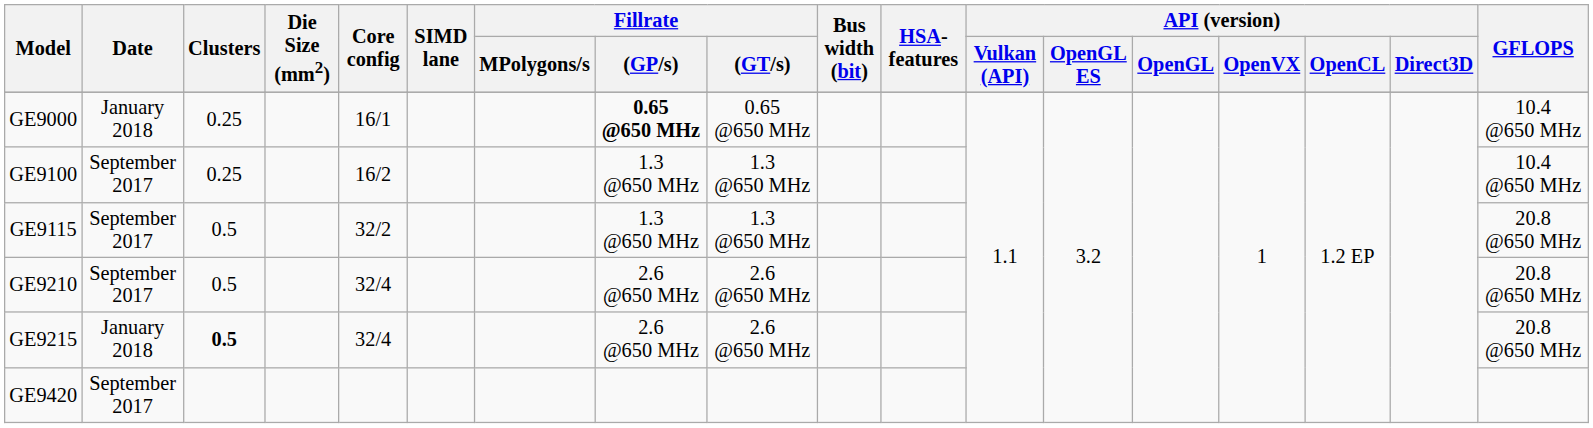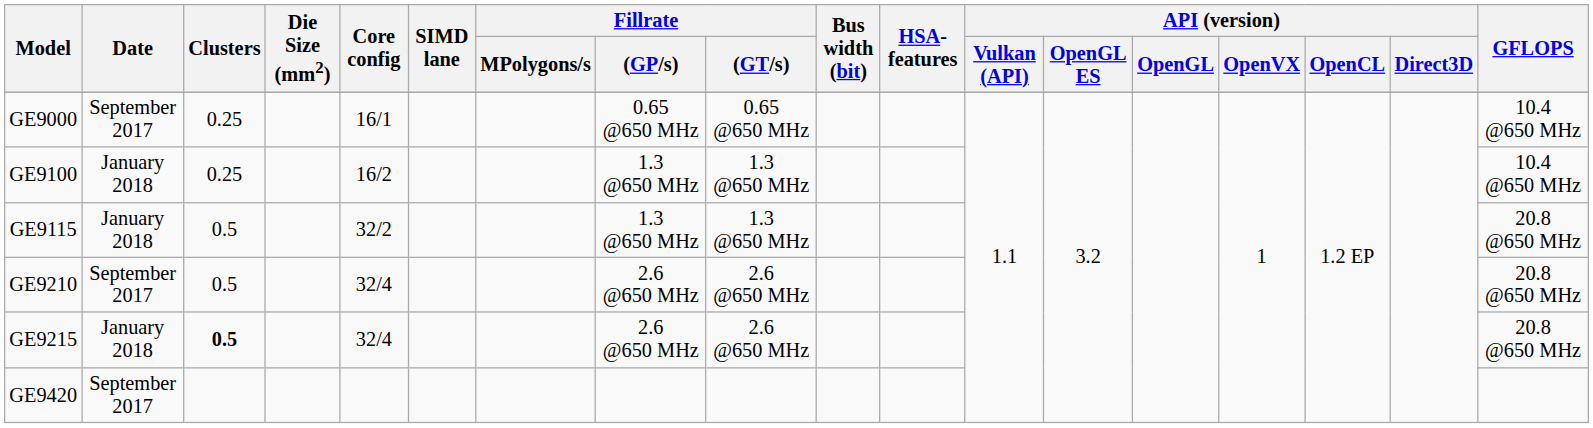GE9000 | Date: January 2018 -> September 2017
GE9000 | Fillrate / (GP/s): bold -> normal
GE9100 | Date: September 2017 -> January 2018
GE9115 | Date: September 2017 -> January 2018
